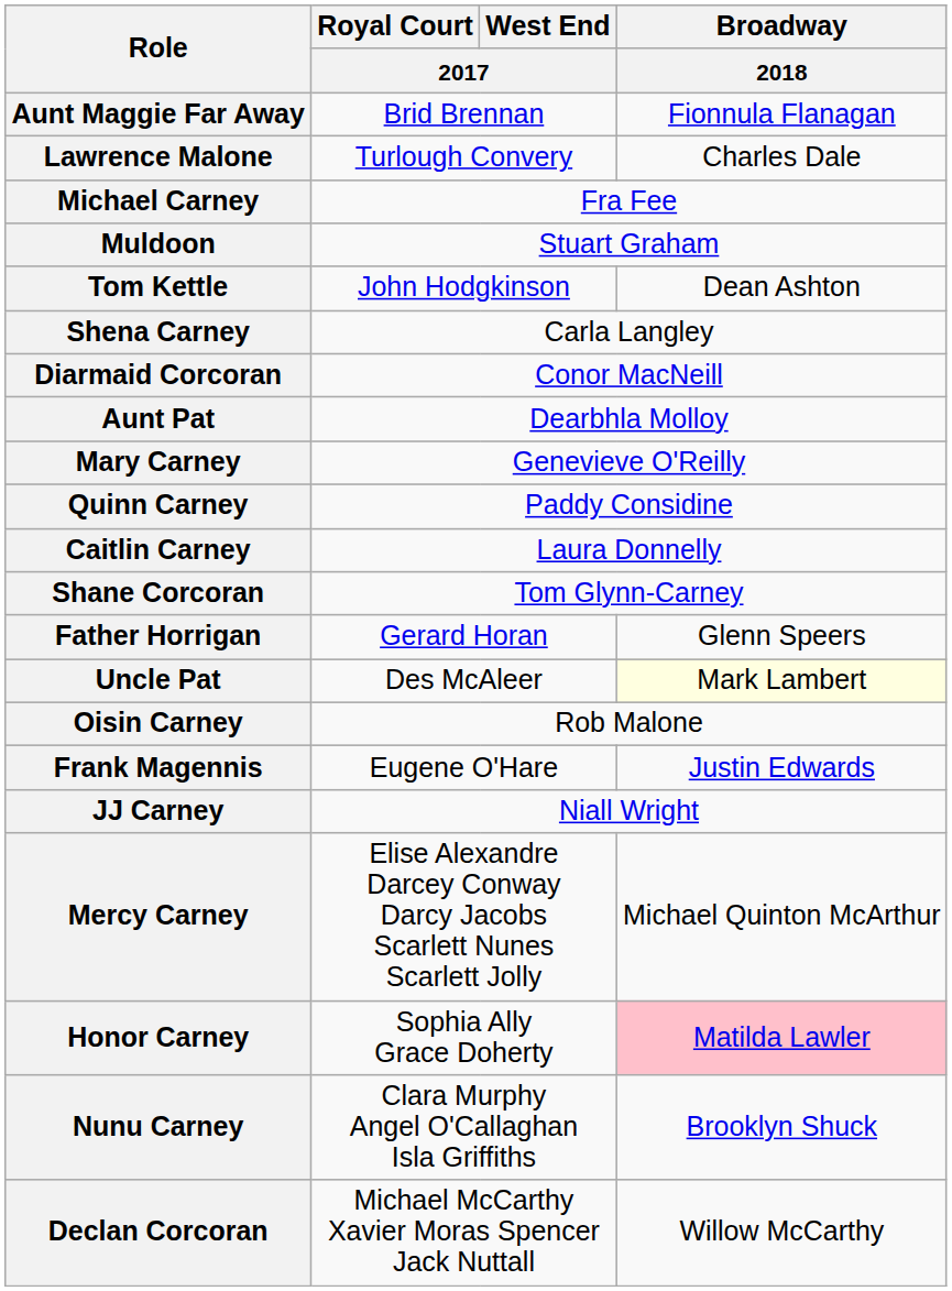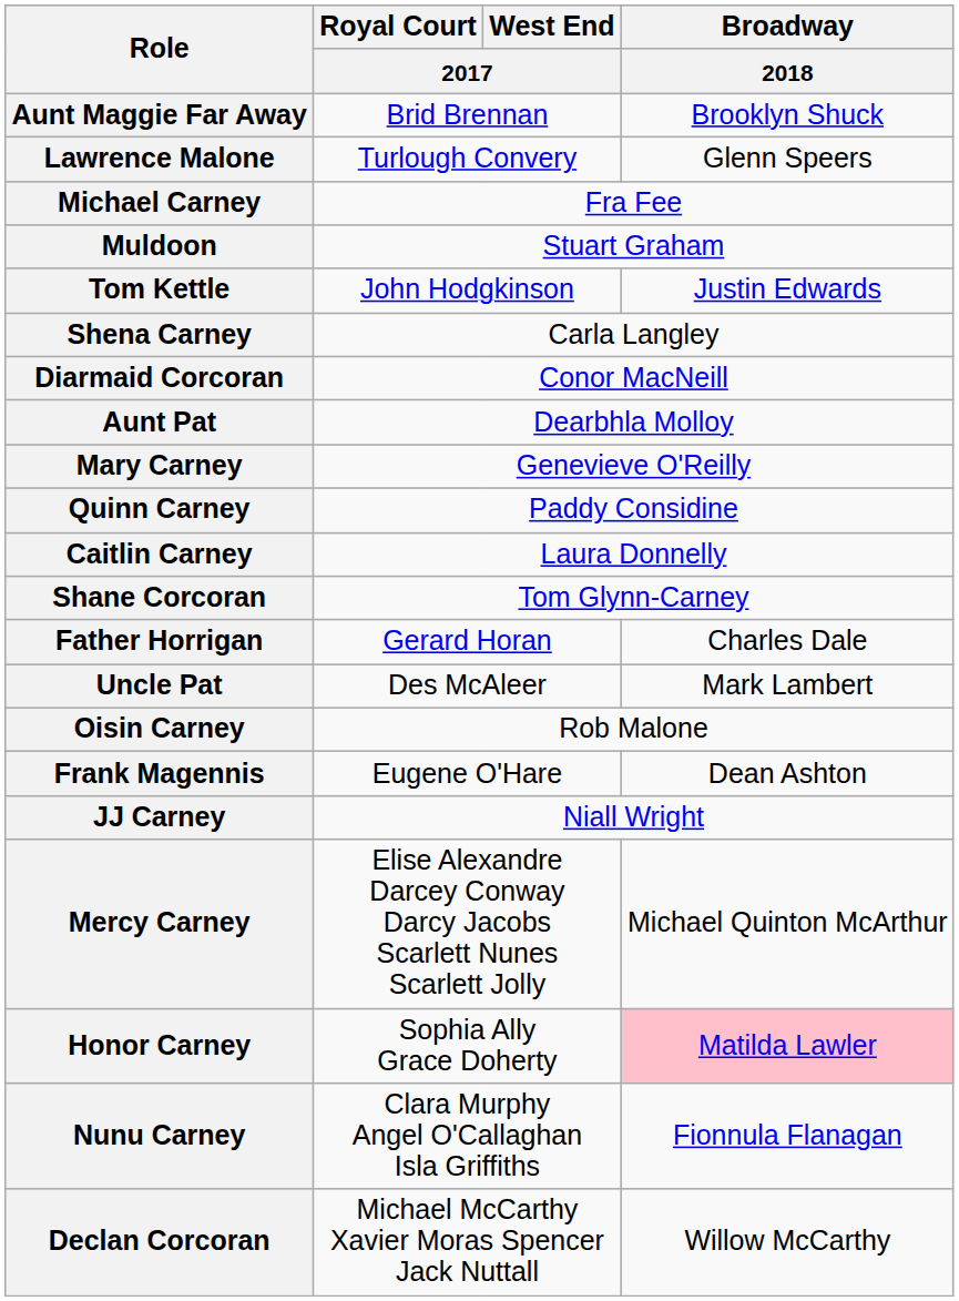Aunt Maggie Far Away | Broadway / 2018: Fionnula Flanagan -> Brooklyn Shuck
Lawrence Malone | Broadway / 2018: Charles Dale -> Glenn Speers
Tom Kettle | Broadway / 2018: Dean Ashton -> Justin Edwards
Father Horrigan | Broadway / 2018: Glenn Speers -> Charles Dale
Uncle Pat | Broadway / 2018: lightyellow background -> no background
Frank Magennis | Broadway / 2018: Justin Edwards -> Dean Ashton
Nunu Carney | Broadway / 2018: Brooklyn Shuck -> Fionnula Flanagan
